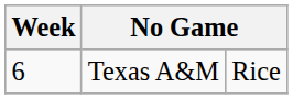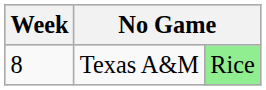Texas A&M | Week: 6 -> 8
Texas A&M | column 3: no background -> lightgreen background
